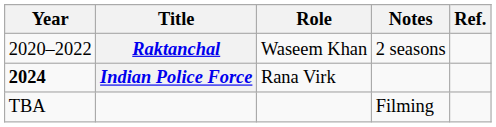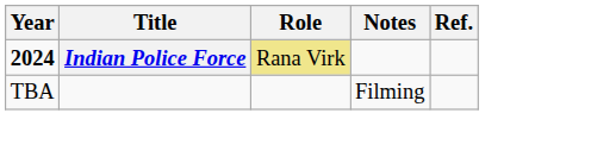- row: 2020–2022 | Raktanchal | Waseem Khan | 2 seasons
Indian Police Force | Role: no background -> khaki background
